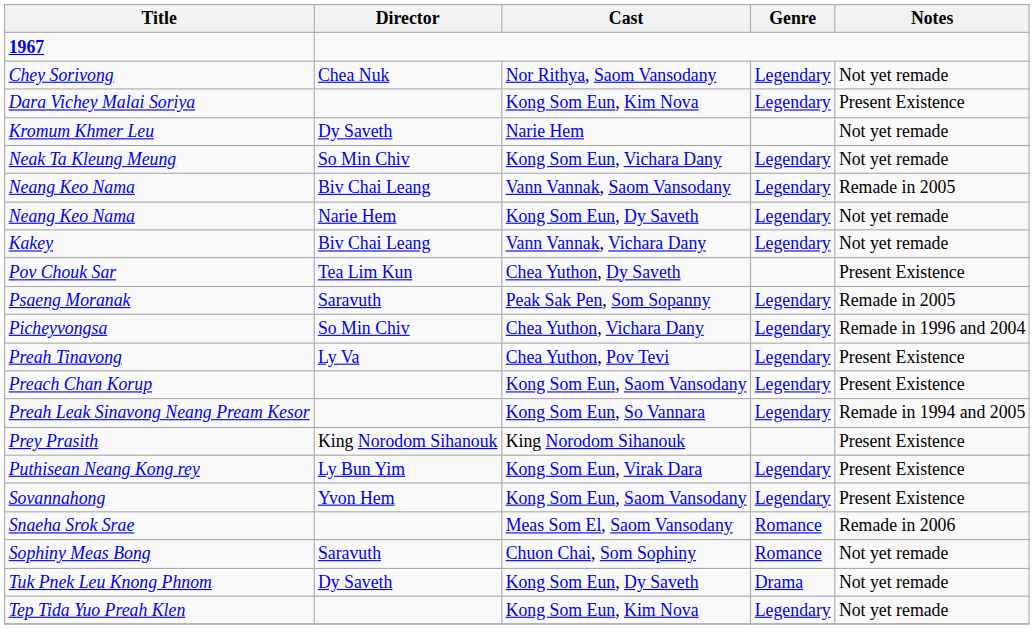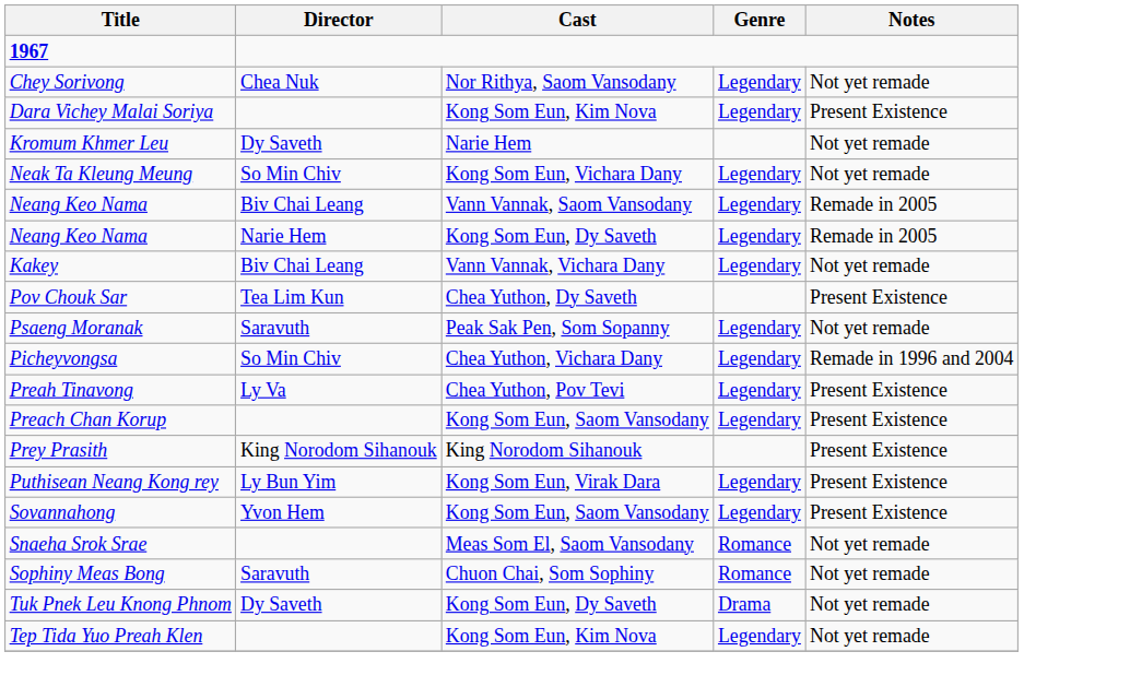Neang Keo Nama / Kong Som Eun, Dy Saveth | Notes: Not yet remade -> Remade in 2005
Psaeng Moranak | Notes: Remade in 2005 -> Not yet remade
- row: Preah Leak Sinavong Neang Pream Kesor | Kong Som Eun, So Vannara | Legendary | Remade in 1994 and 2005
Snaeha Srok Srae | Notes: Remade in 2006 -> Not yet remade
